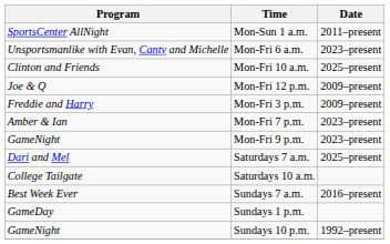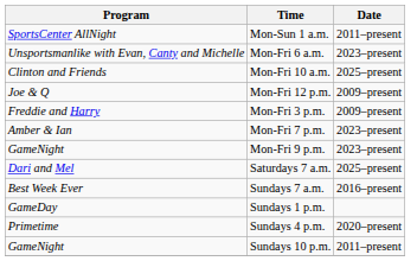- row: College Tailgate | Saturdays 10 a.m.
+ row: Primetime | Sundays 4 p.m. | 2020–present
Sundays 10 p.m. | Date: 1992–present -> 2011–present
